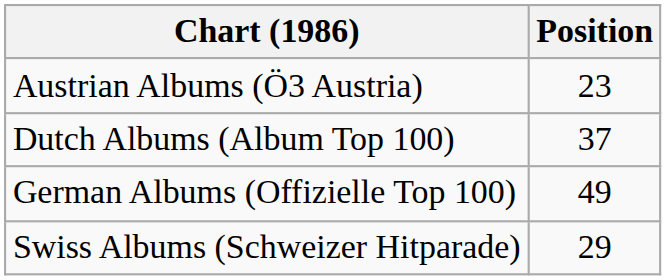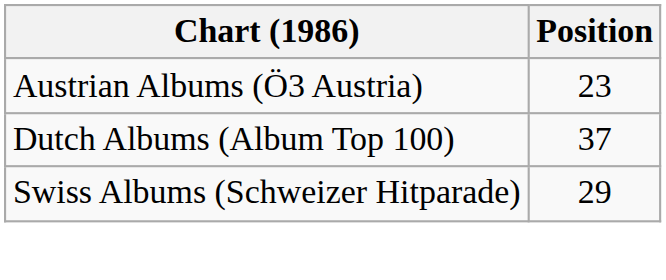- row: German Albums (Offizielle Top 100) | 49
